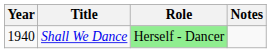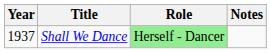Shall We Dance | Year: 1940 -> 1937
